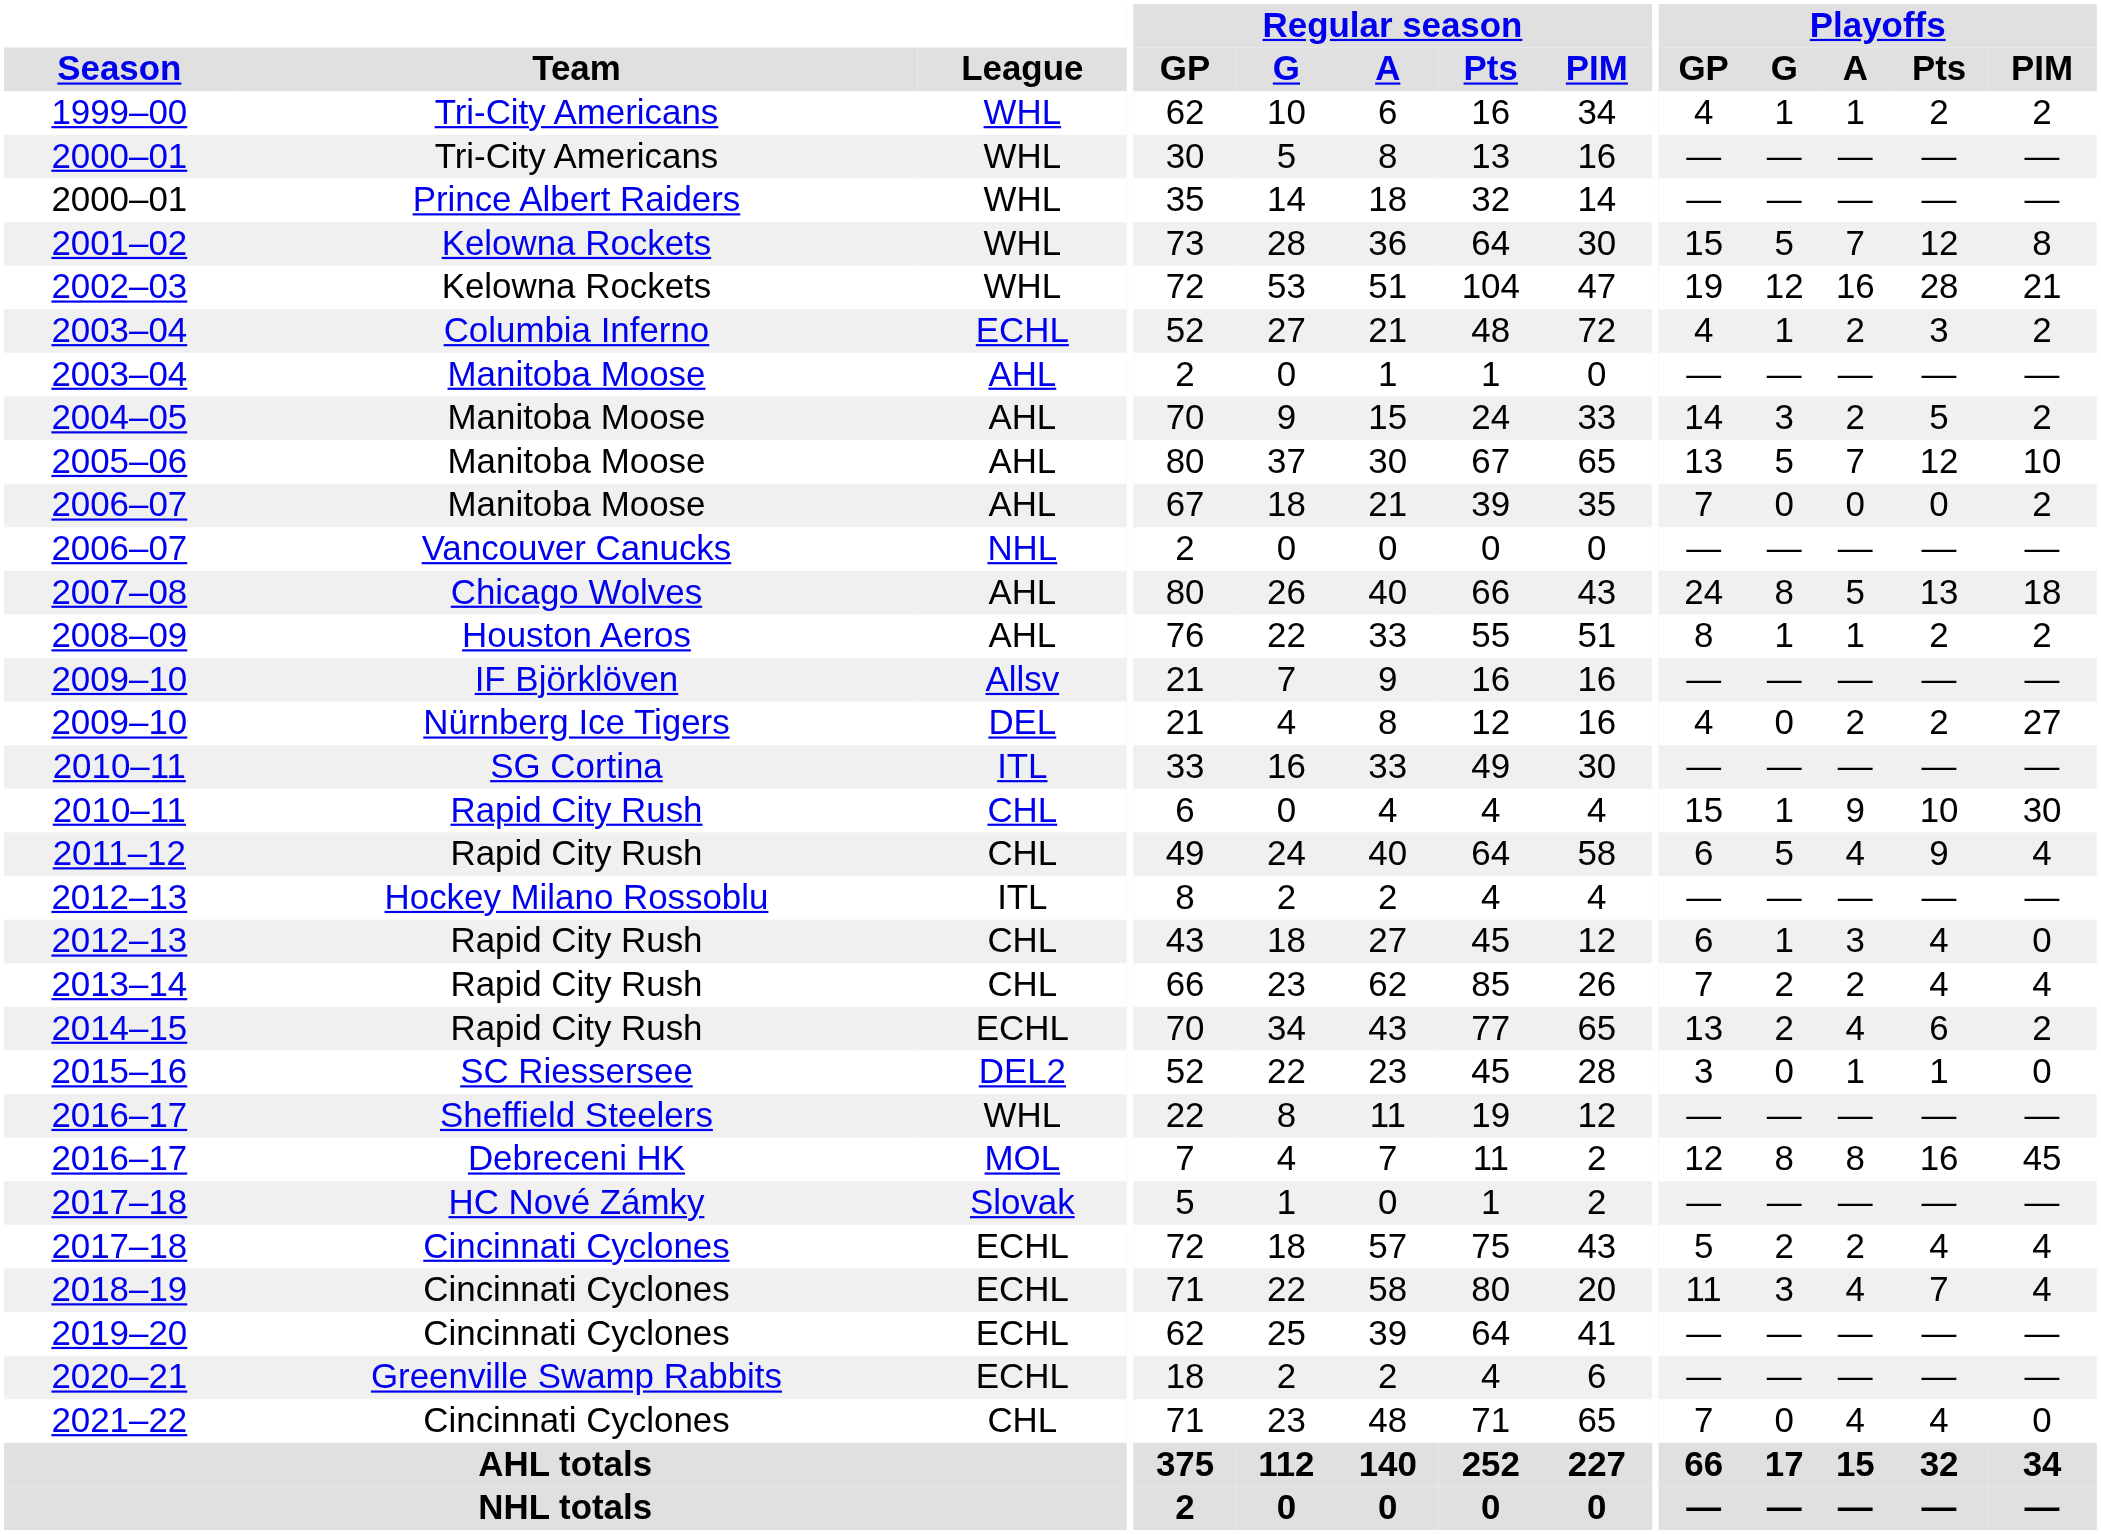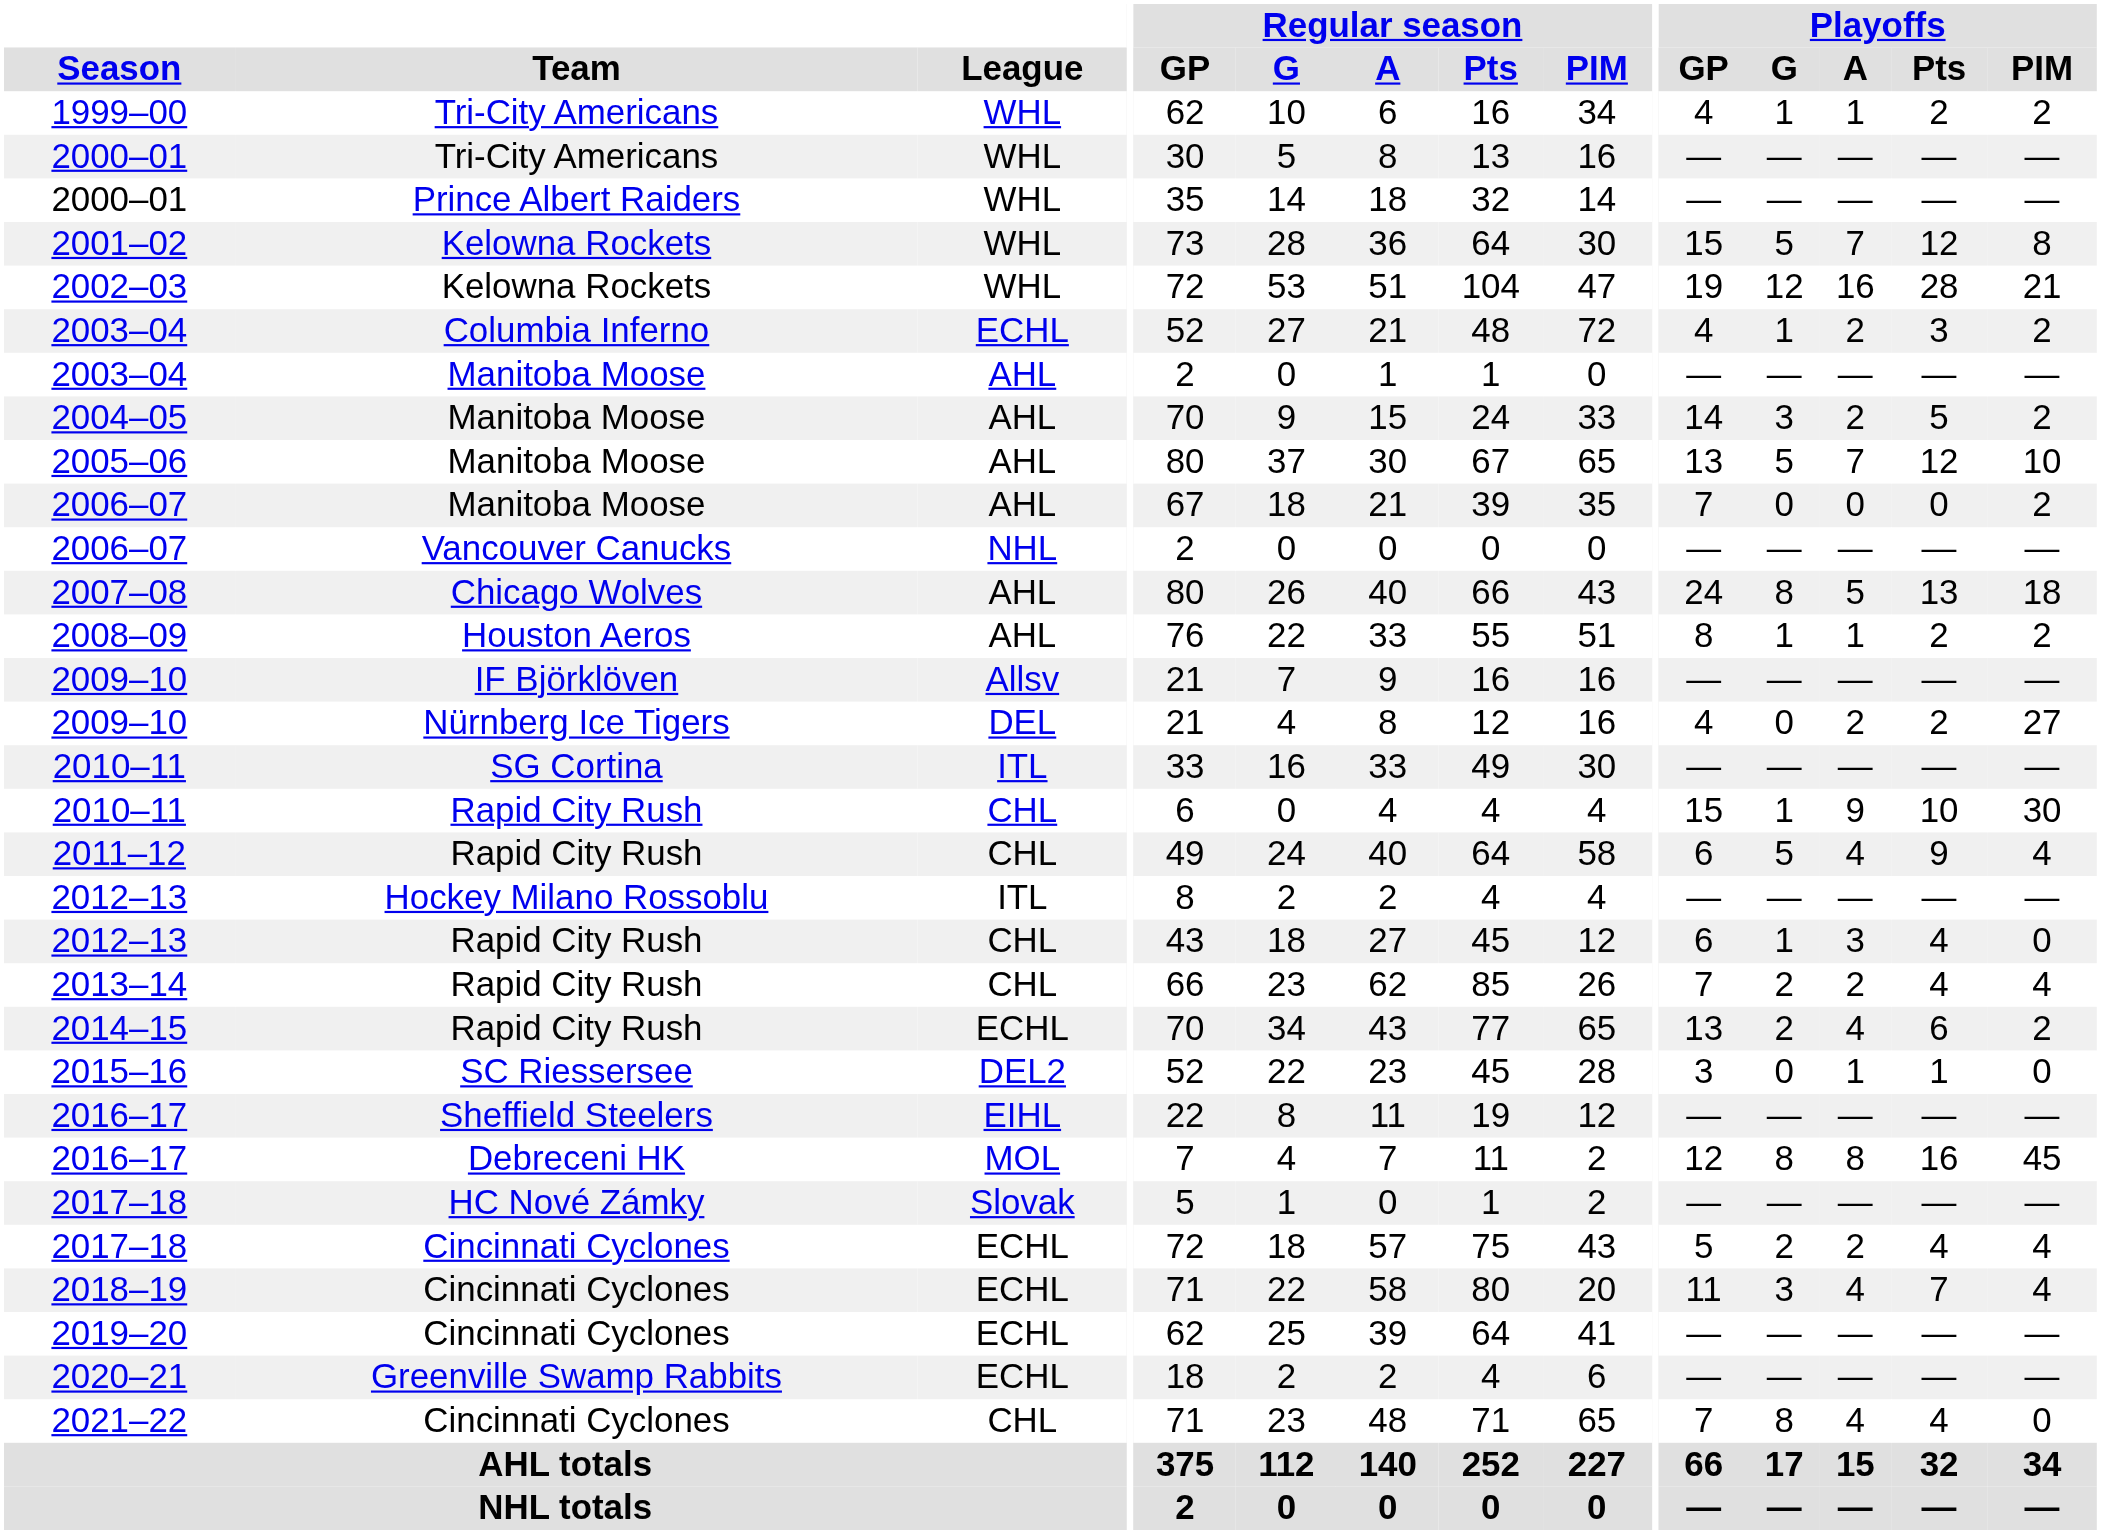2016–17 / Sheffield Steelers | League: WHL -> EIHL
2021–22 | Playoffs / G: 0 -> 8
